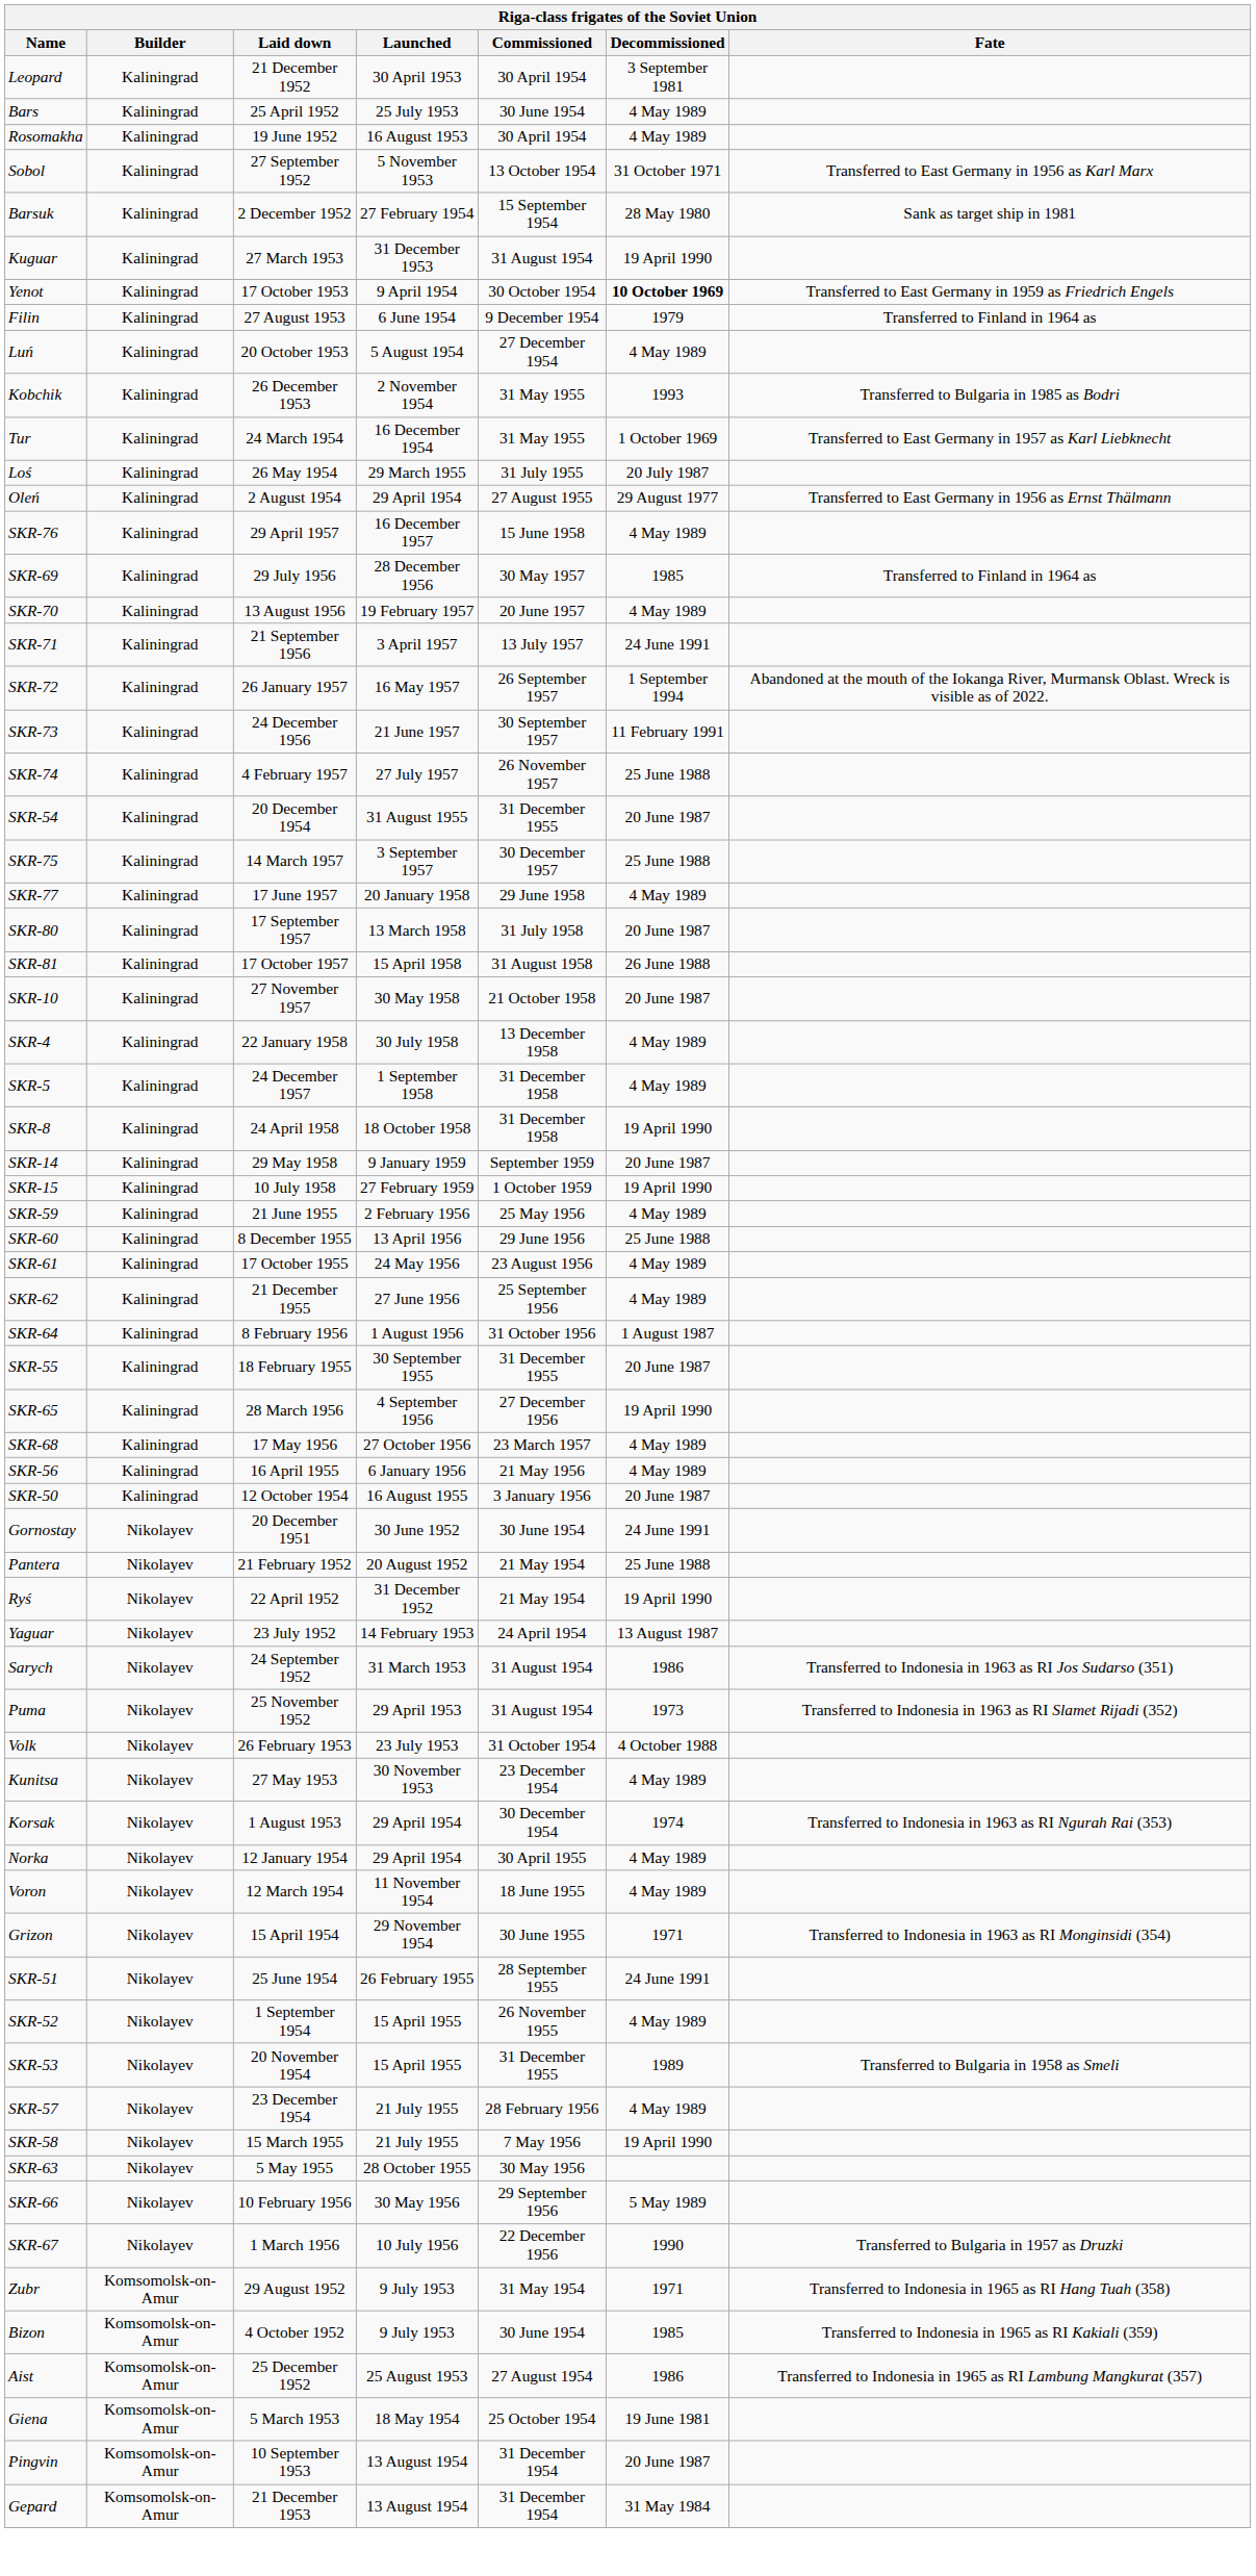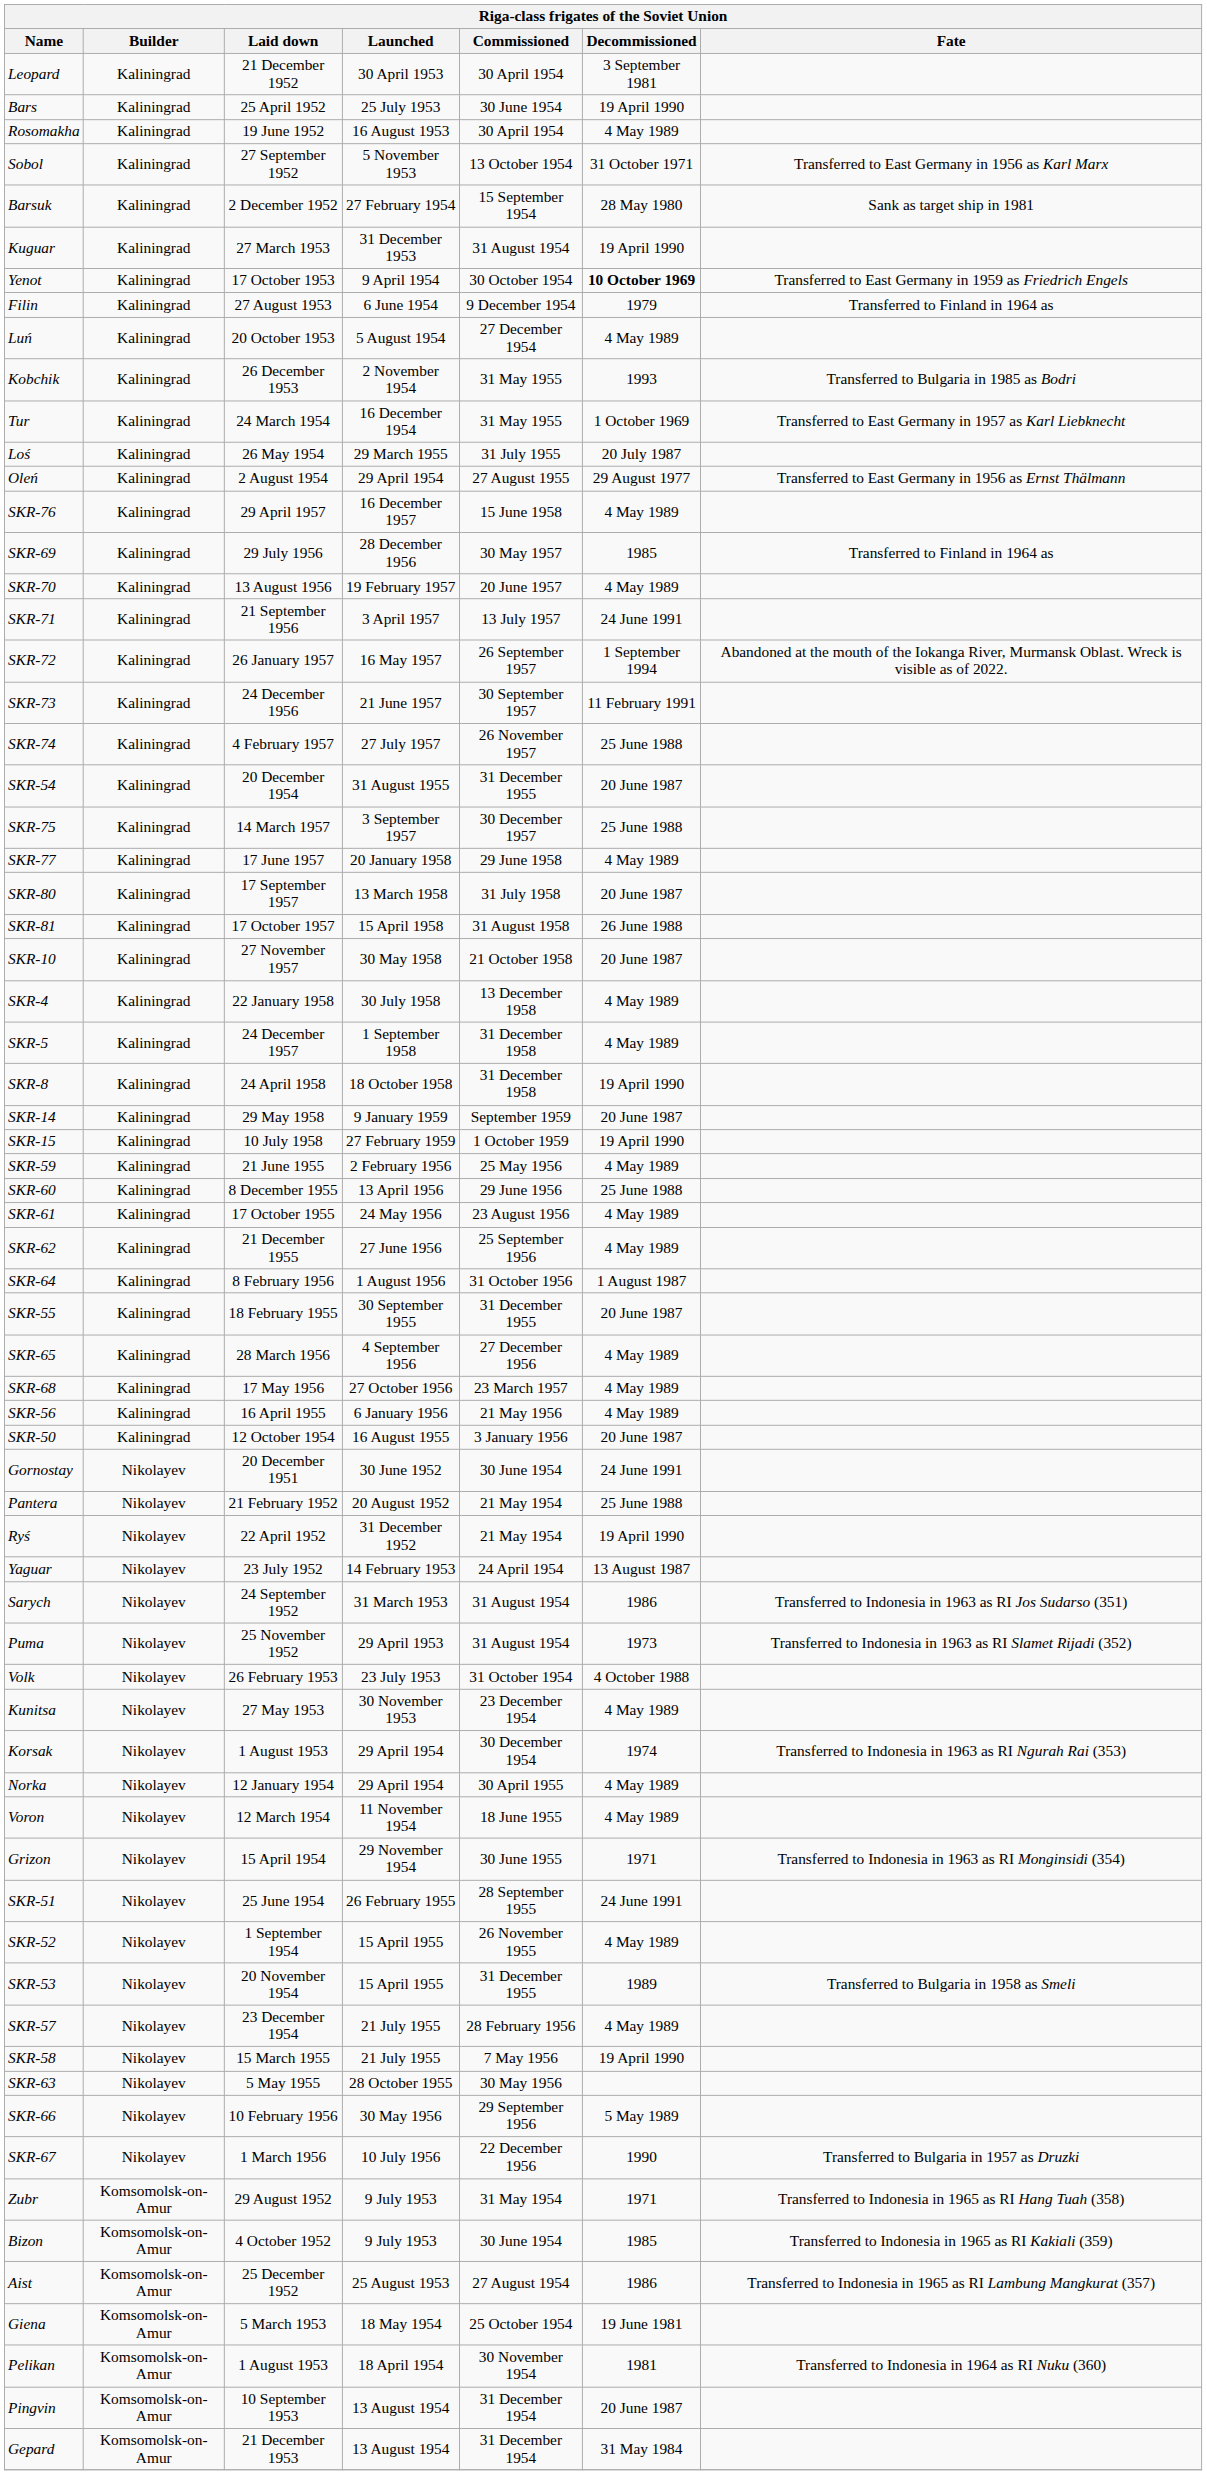Bars | Decommissioned: 4 May 1989 -> 19 April 1990
SKR-65 | Decommissioned: 19 April 1990 -> 4 May 1989
+ row: Pelikan | Komsomolsk-on-Amur | 1 August 1953 | 18 April 1954 | 30 November 1954 | 1981 | Transferred to Indonesia in 1964 as RI Nuku (360)
